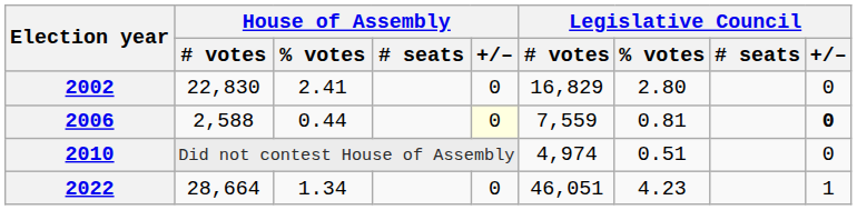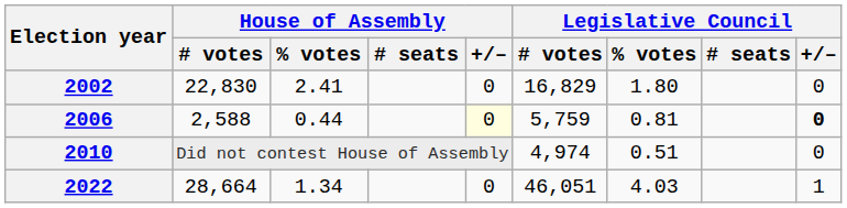2002 | Legislative Council / % votes: 2.80 -> 1.80
2006 | Legislative Council / # votes: 7,559 -> 5,759
2022 | Legislative Council / % votes: 4.23 -> 4.03
